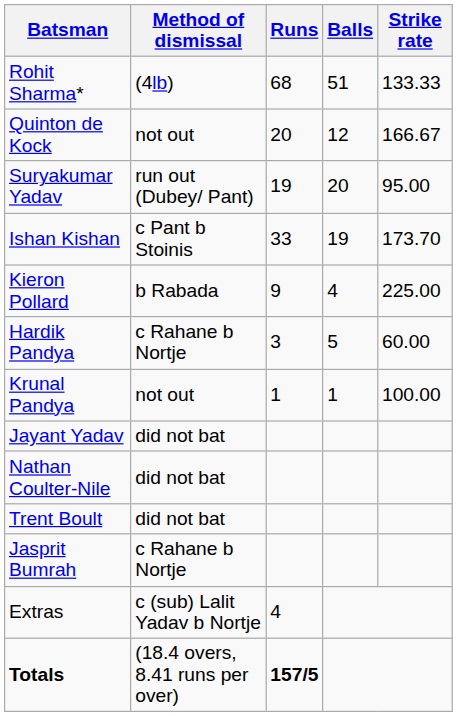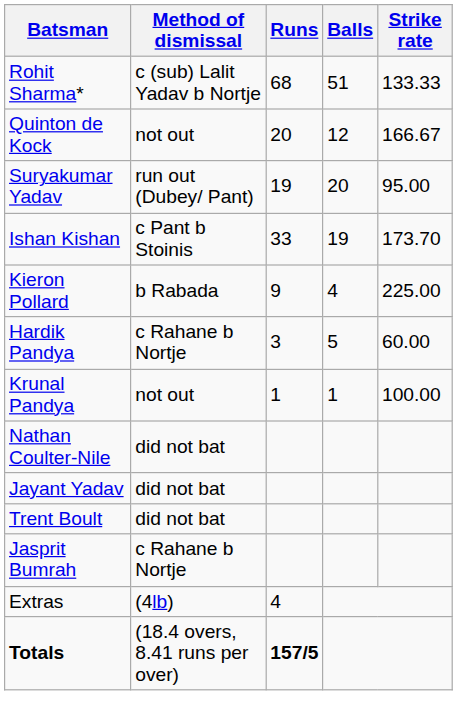Rohit Sharma* | Method of dismissal: (4lb) -> c (sub) Lalit Yadav b Nortje
rows swapped: Nathan Coulter-Nile <-> Jayant Yadav
Extras | Method of dismissal: c (sub) Lalit Yadav b Nortje -> (4lb)
